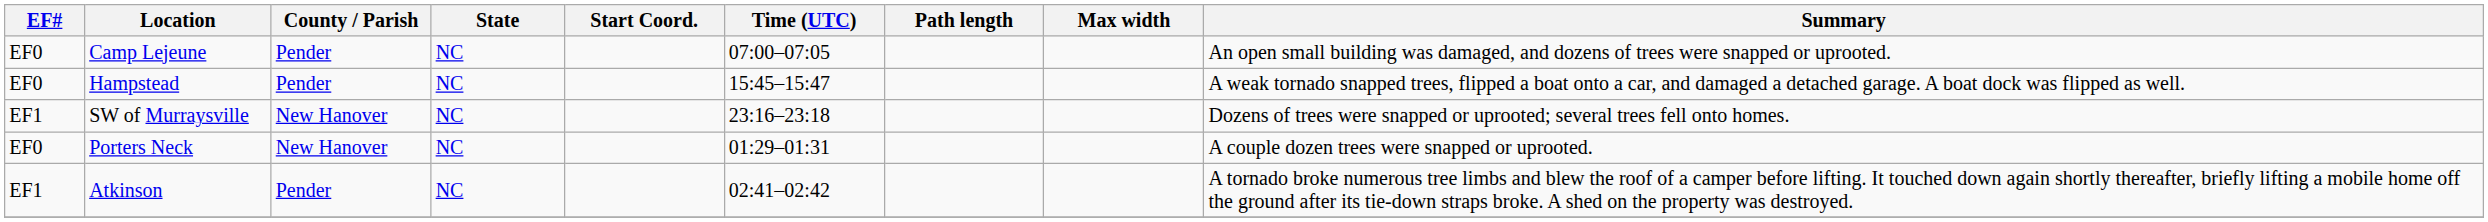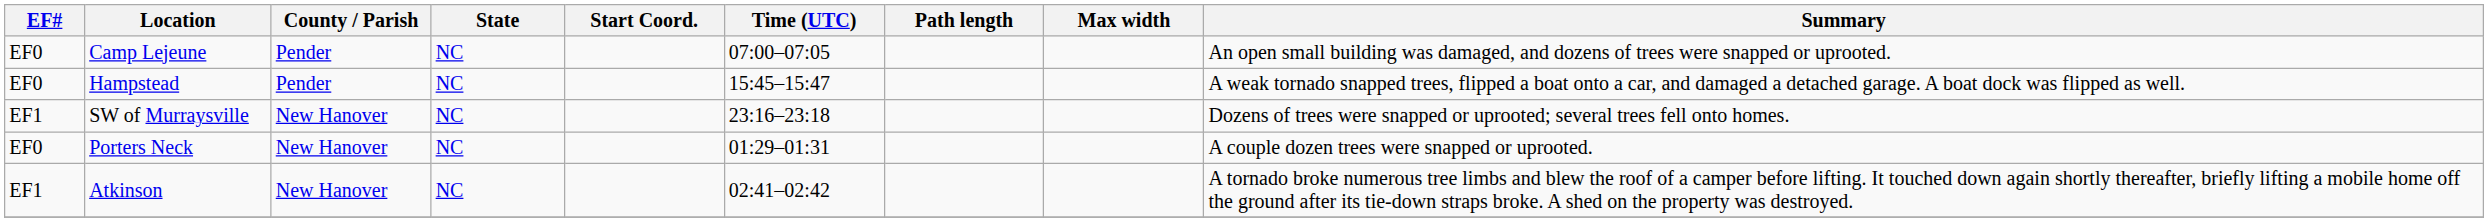Atkinson | County / Parish: Pender -> New Hanover
